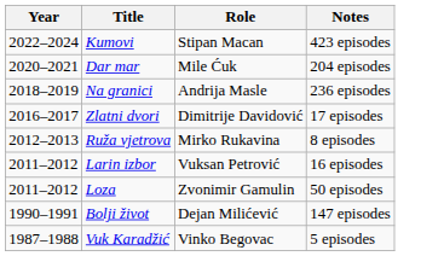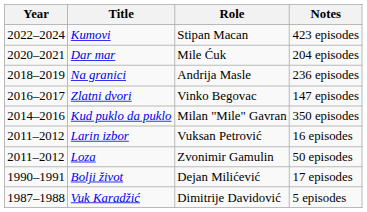Zlatni dvori | Role: Dimitrije Davidović -> Vinko Begovac
Zlatni dvori | Notes: 17 episodes -> 147 episodes
+ row: 2014–2016 | Kud puklo da puklo | Milan "Mile" Gavran | 350 episodes
- row: 2012–2013 | Ruža vjetrova | Mirko Rukavina | 8 episodes
Bolji život | Notes: 147 episodes -> 17 episodes
Vuk Karadžić | Role: Vinko Begovac -> Dimitrije Davidović
